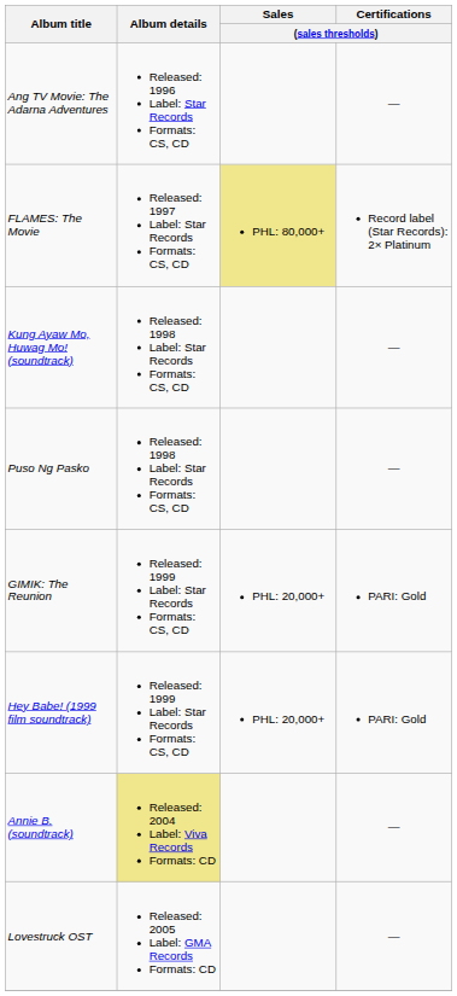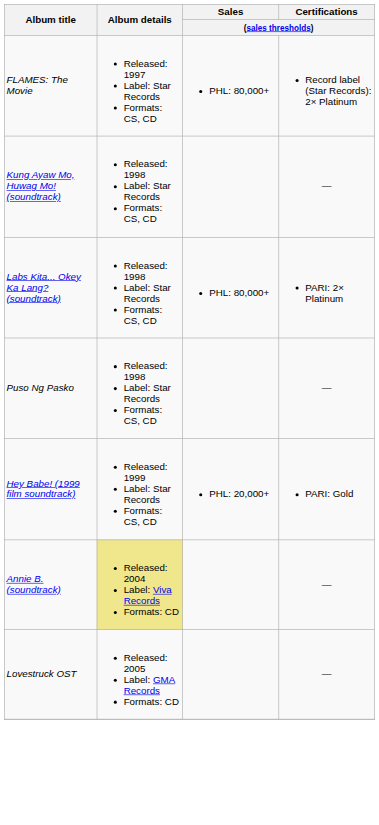- row: Ang TV Movie: The Adarna Adventures | Released: 1996 Label: Star Records Formats: CS, CD | —
FLAMES: The Movie | Sales / (sales thresholds): khaki background -> no background
+ row: Labs Kita... Okey Ka Lang? (soundtrack) | Released: 1998 Label: Star Records Formats: CS, CD | PHL: 80,000+ | PARI: 2× Platinum
- row: GIMIK: The Reunion | Released: 1999 Label: Star Records Formats: CS, CD | PHL: 20,000+ | PARI: Gold
